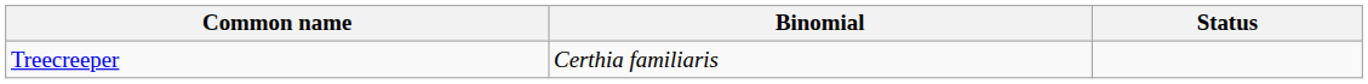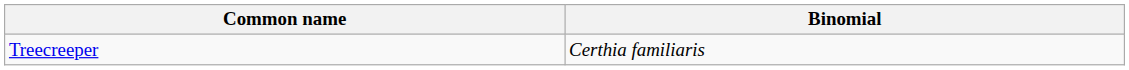- column: Status
